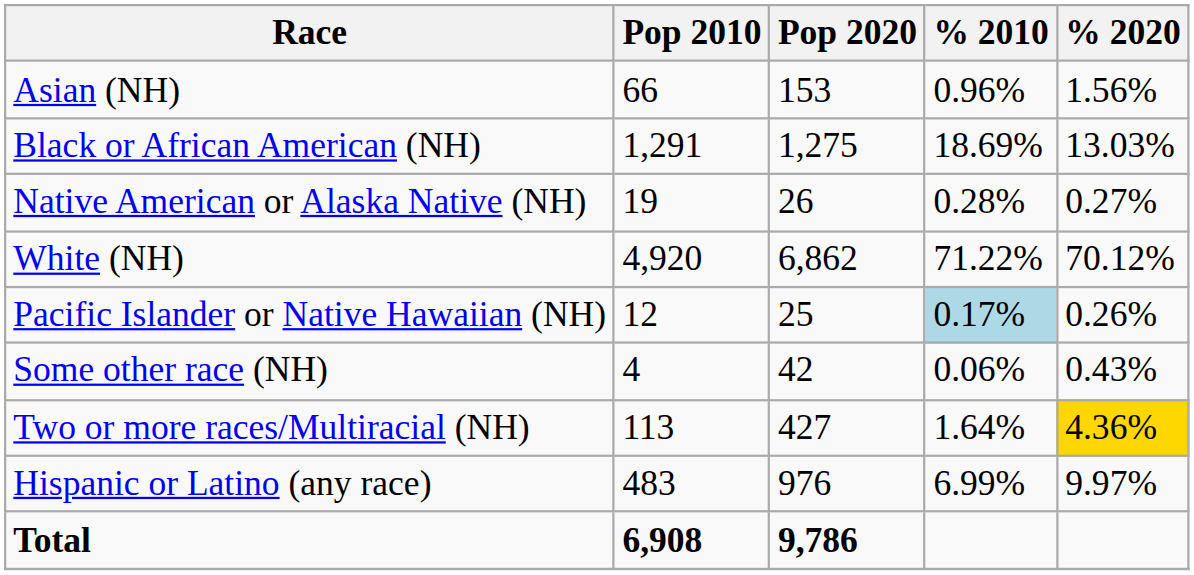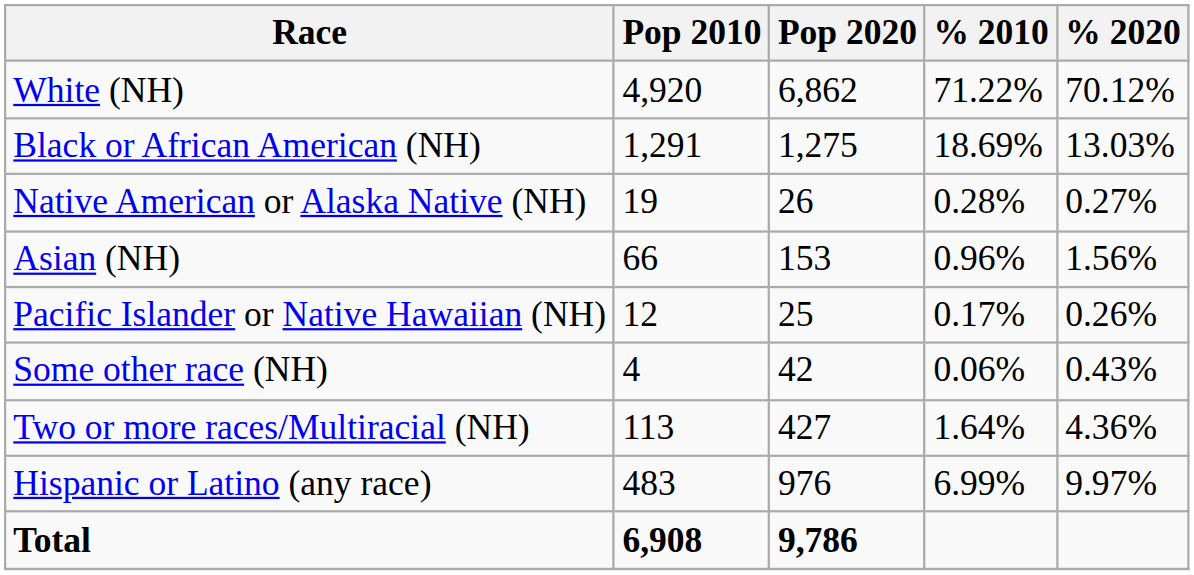rows swapped: White (NH) <-> Asian (NH)
Pacific Islander or Native Hawaiian (NH) | % 2010: lightblue background -> no background
Two or more races/Multiracial (NH) | % 2020: gold background -> no background
